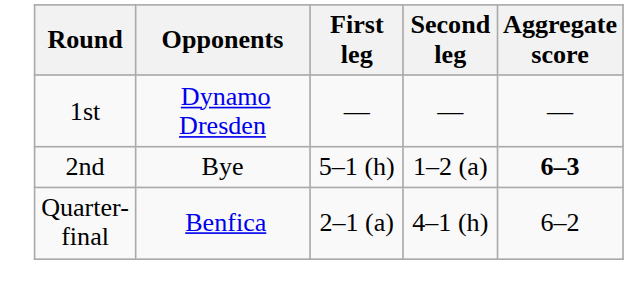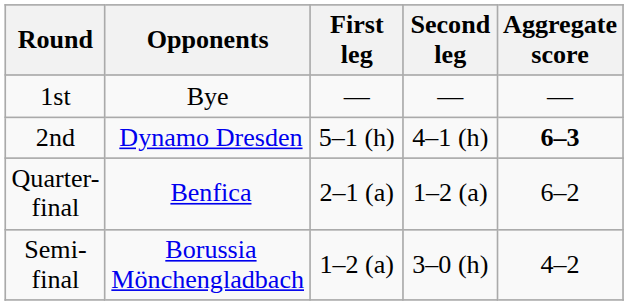1st | Opponents: Dynamo Dresden -> Bye
2nd | Opponents: Bye -> Dynamo Dresden
2nd | Second leg: 1–2 (a) -> 4–1 (h)
Quarter-final | Second leg: 4–1 (h) -> 1–2 (a)
+ row: Semi-final | Borussia Mönchengladbach | 1–2 (a) | 3–0 (h) | 4–2
